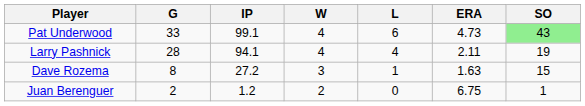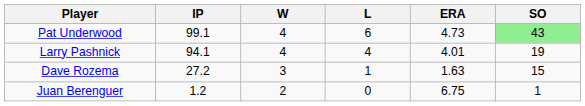- column: G | 33 | 28 | 8 | 2
Larry Pashnick | ERA: 2.11 -> 4.01
